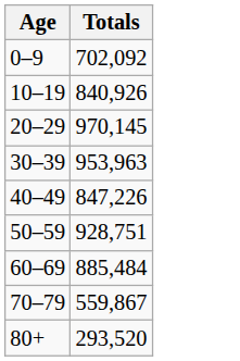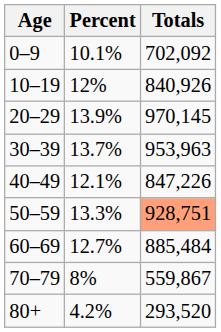+ column: Percent | 10.1% | 12% | 13.9% | 13.7% | 12.1% | 13.3% | 12.7% | 8% | 4.2%
50–59 | Totals: no background -> lightsalmon background
